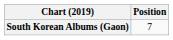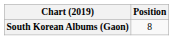South Korean Albums (Gaon) | Position: 7 -> 8
